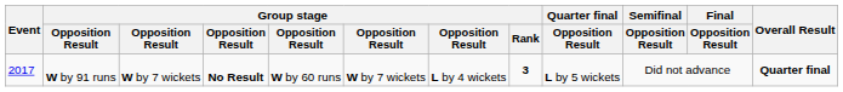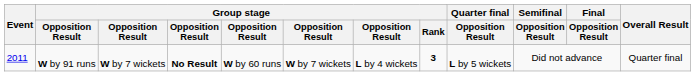W by 91 runs | Event: 2017 -> 2011
W by 91 runs | Overall Result: bold -> normal
